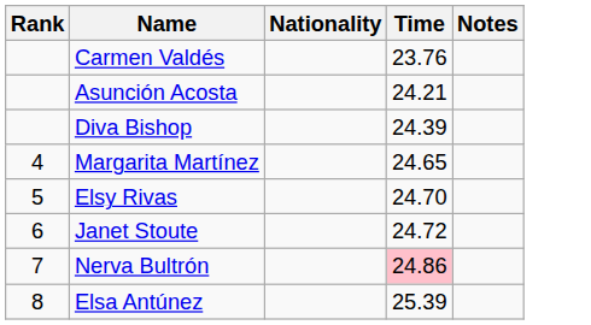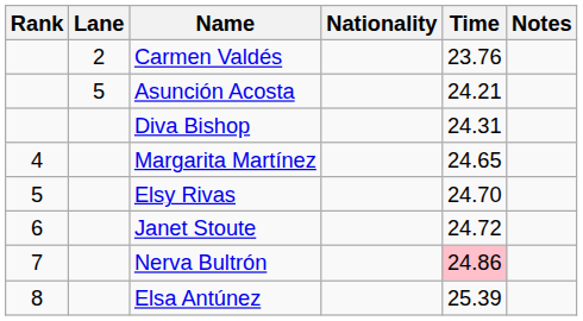+ column: Lane | 2 | 5
Diva Bishop | Time: 24.39 -> 24.31
